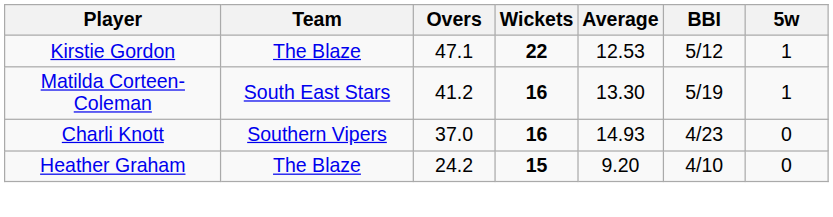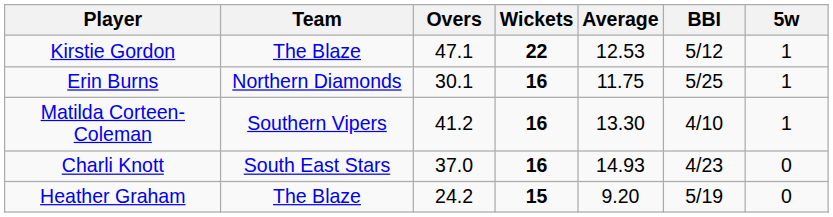+ row: Erin Burns | Northern Diamonds | 30.1 | 16 | 11.75 | 5/25 | 1
Matilda Corteen-Coleman | Team: South East Stars -> Southern Vipers
Matilda Corteen-Coleman | BBI: 5/19 -> 4/10
Charli Knott | Team: Southern Vipers -> South East Stars
Heather Graham | BBI: 4/10 -> 5/19
